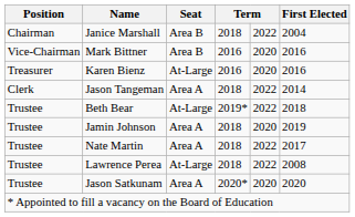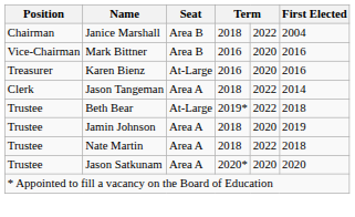Nate Martin | First Elected: 2017 -> 2018
- row: Trustee | Lawrence Perea | At-Large | 2018 | 2022 | 2008
